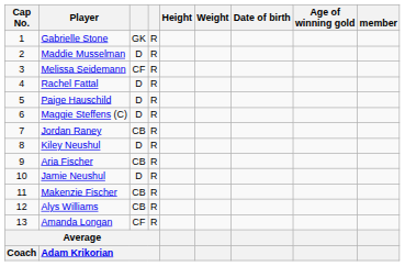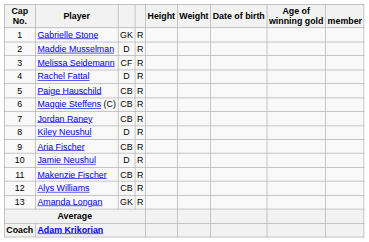Paige Hauschild | column 3: D -> CB
Maggie Steffens (C) | column 3: D -> CB
Amanda Longan | column 3: CF -> GK
